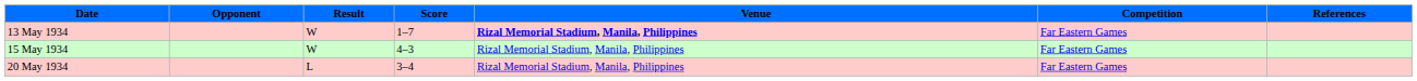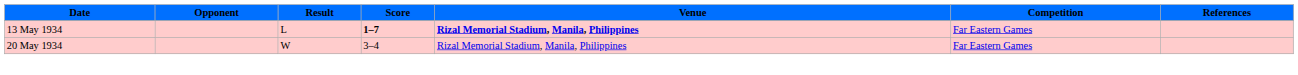13 May 1934 | Result: W -> L
13 May 1934 | Score: normal -> bold
- row: 15 May 1934 | W | 4–3 | Rizal Memorial Stadium, Manila, Philippines | Far Eastern Games
20 May 1934 | Result: L -> W
